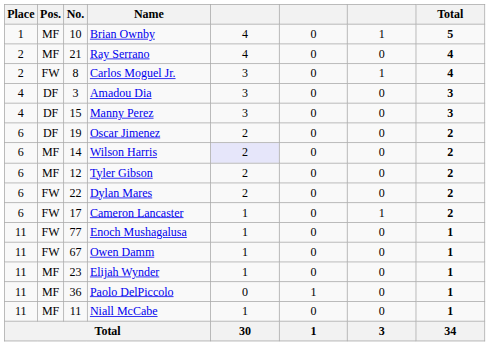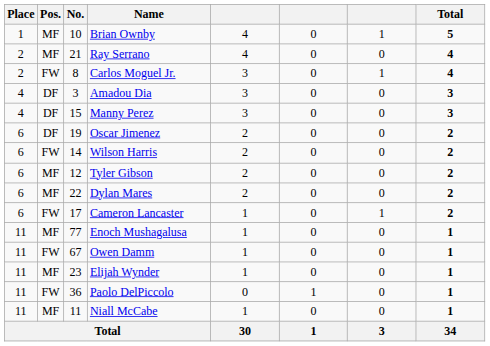Wilson Harris | Pos.: MF -> FW
Wilson Harris | column 5: lavender background -> no background
Dylan Mares | Pos.: FW -> MF
Enoch Mushagalusa | Pos.: FW -> MF
Paolo DelPiccolo | Pos.: MF -> FW
